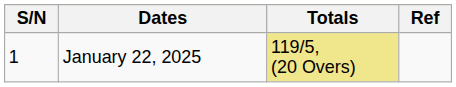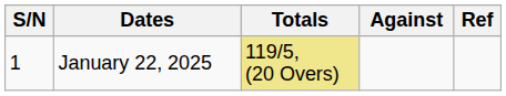+ column: Against
